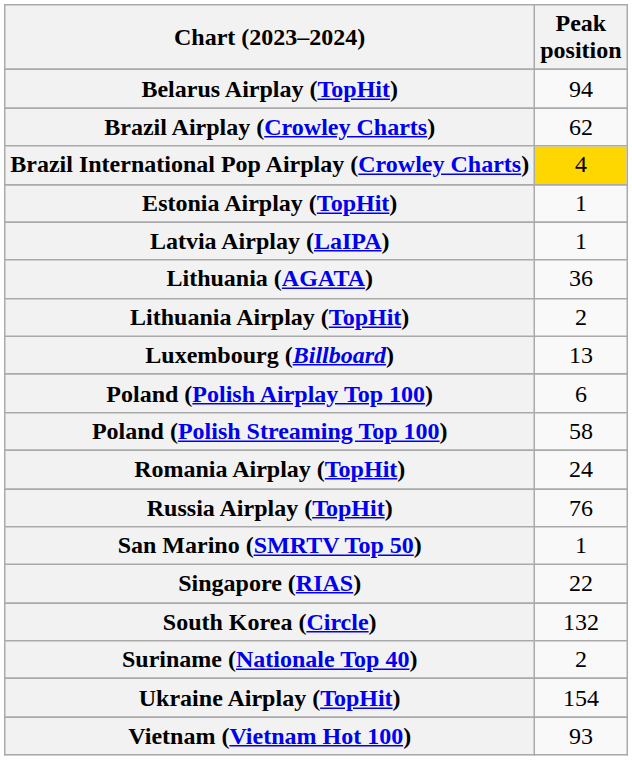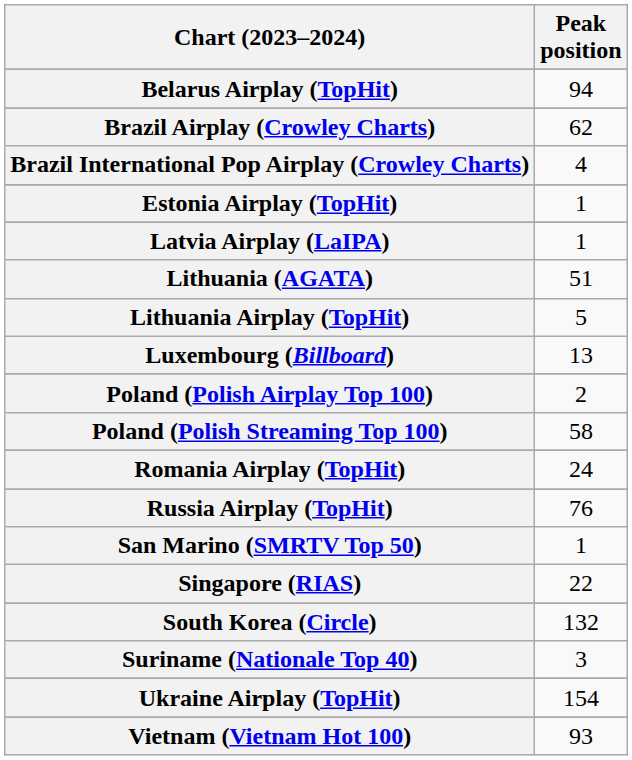Brazil International Pop Airplay (Crowley Charts) | Peak position: gold background -> no background
Lithuania (AGATA) | Peak position: 36 -> 51
Lithuania Airplay (TopHit) | Peak position: 2 -> 5
Poland (Polish Airplay Top 100) | Peak position: 6 -> 2
Suriname (Nationale Top 40) | Peak position: 2 -> 3
